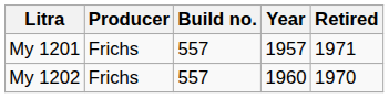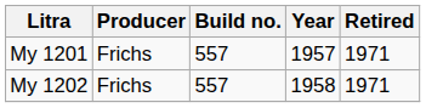My 1202 | Year: 1960 -> 1958
My 1202 | Retired: 1970 -> 1971
